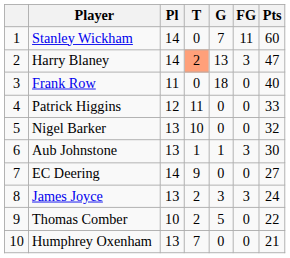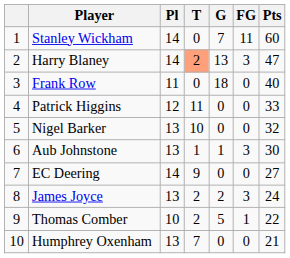James Joyce | G: 3 -> 2
Thomas Comber | FG: 0 -> 1
